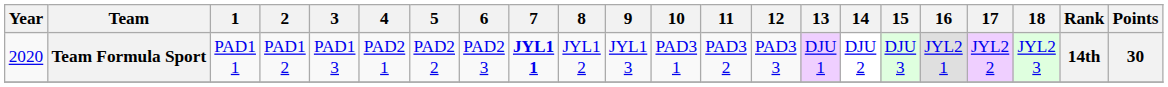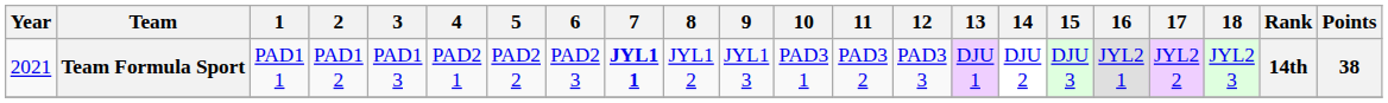Team Formula Sport | Year: 2020 -> 2021
Team Formula Sport | Points: 30 -> 38
